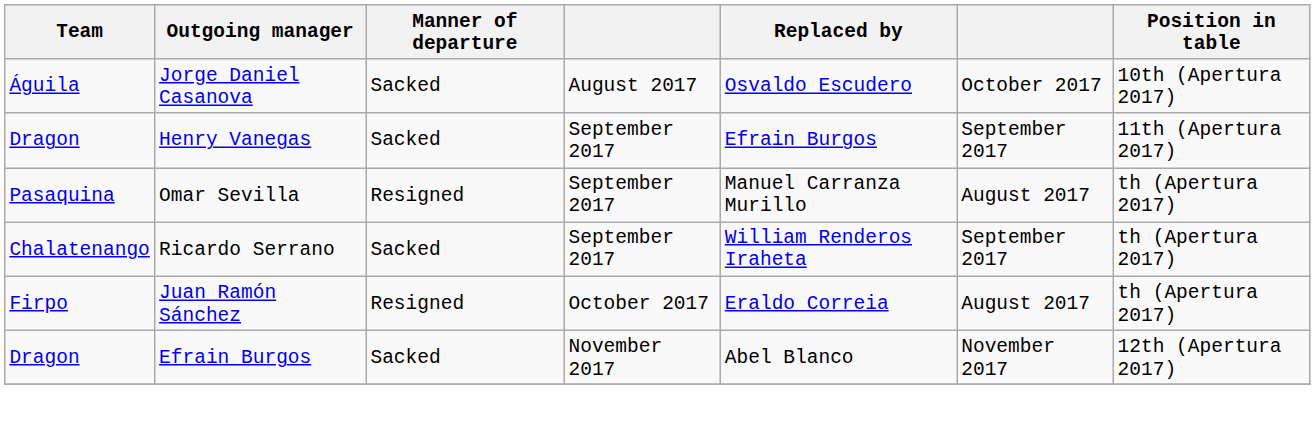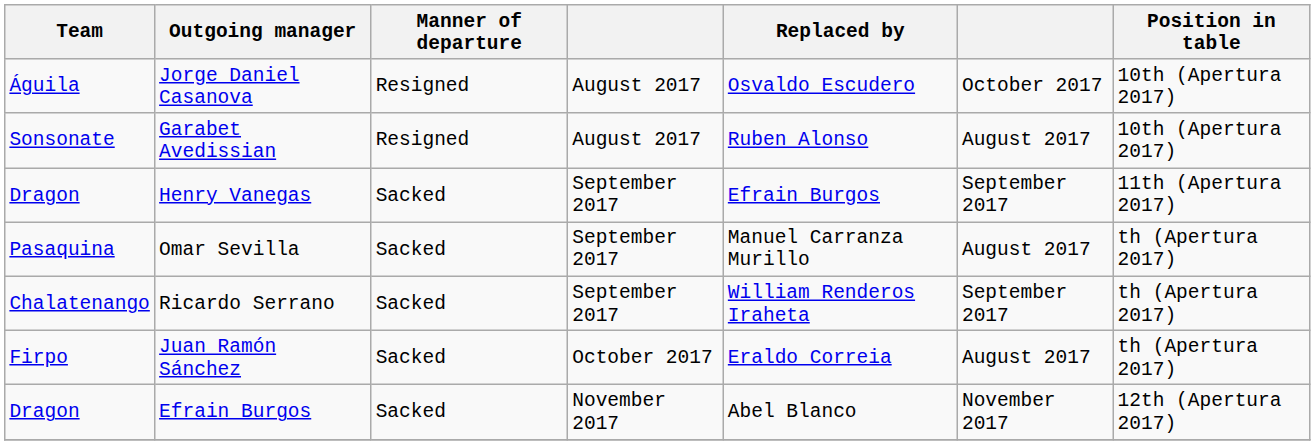Jorge Daniel Casanova | Manner of departure: Sacked -> Resigned
+ row: Sonsonate | Garabet Avedissian | Resigned | August 2017 | Ruben Alonso | August 2017 | 10th (Apertura 2017)
Omar Sevilla | Manner of departure: Resigned -> Sacked
Juan Ramón Sánchez | Manner of departure: Resigned -> Sacked
